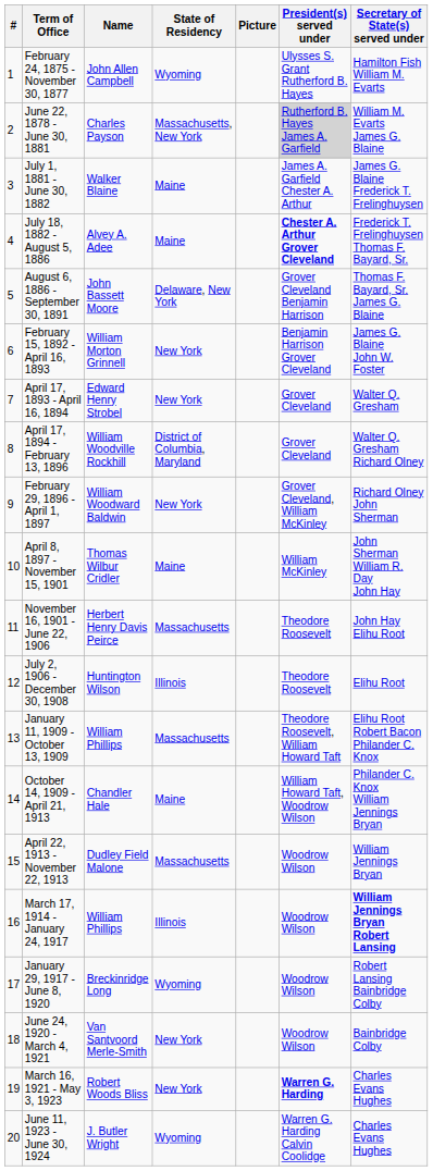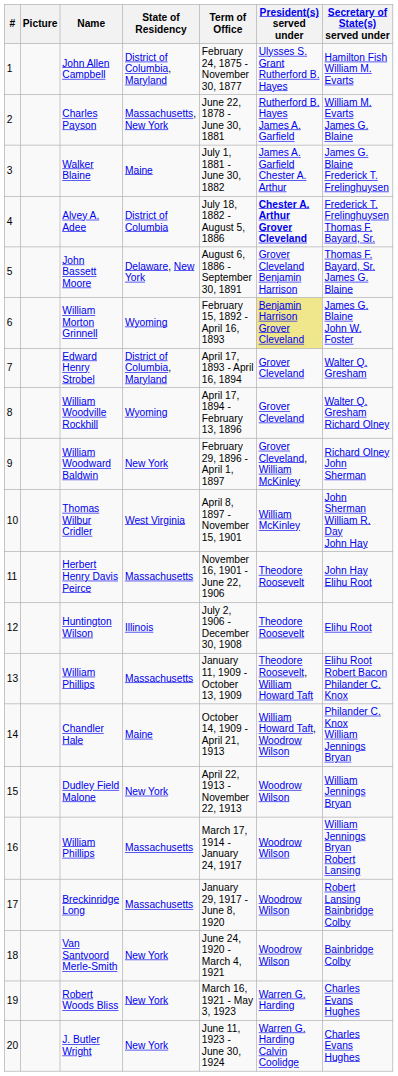columns swapped: Picture <-> Term of Office
John Allen Campbell | State of Residency: Wyoming -> District of Columbia, Maryland
Charles Payson | President(s) served under: lightgrey background -> no background
Alvey A. Adee | State of Residency: Maine -> District of Columbia
William Morton Grinnell | State of Residency: New York -> Wyoming
William Morton Grinnell | President(s) served under: no background -> khaki background
Edward Henry Strobel | State of Residency: New York -> District of Columbia, Maryland
William Woodville Rockhill | State of Residency: District of Columbia, Maryland -> Wyoming
Thomas Wilbur Cridler | State of Residency: Maine -> West Virginia
Dudley Field Malone | State of Residency: Massachusetts -> New York
16 / William Phillips | State of Residency: Illinois -> Massachusetts
16 / William Phillips | Secretary of State(s) served under: bold -> normal
Breckinridge Long | State of Residency: Wyoming -> Massachusetts
Robert Woods Bliss | President(s) served under: bold -> normal
J. Butler Wright | State of Residency: Wyoming -> New York
